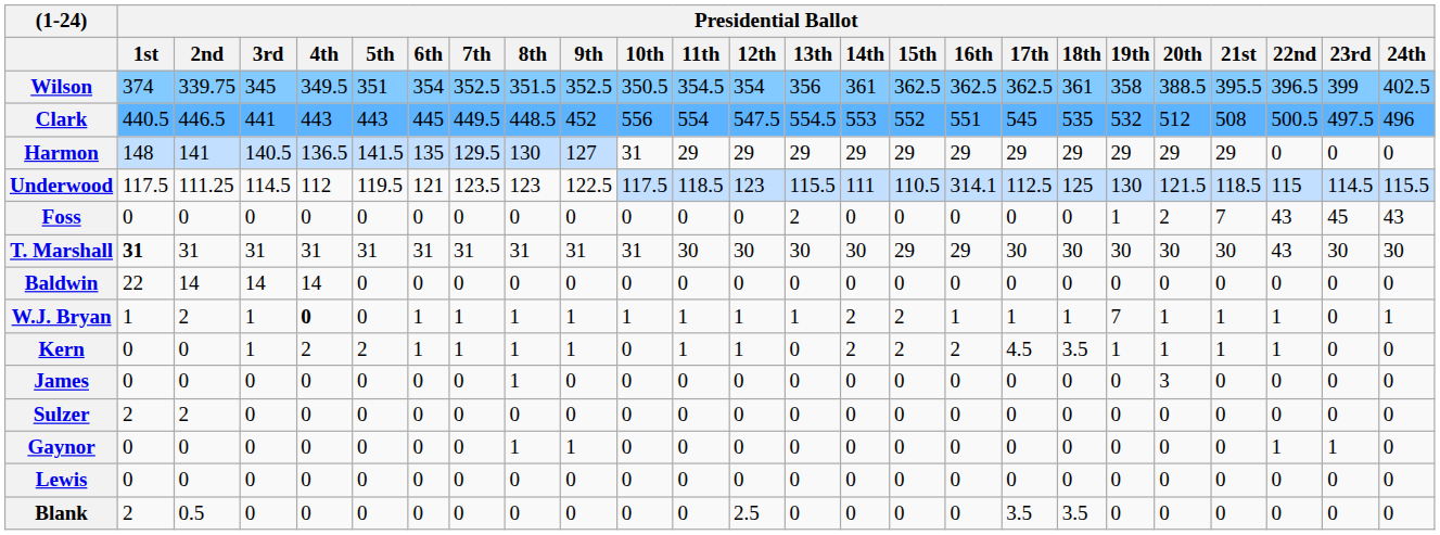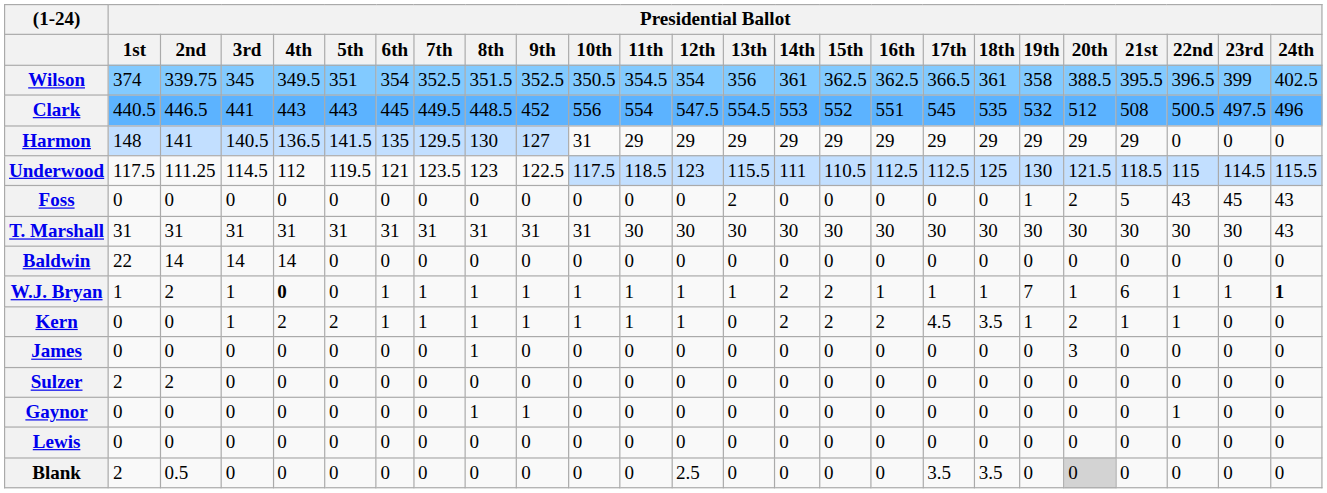Wilson | Presidential Ballot / 17th: 362.5 -> 366.5
Underwood | Presidential Ballot / 16th: 314.1 -> 112.5
Foss | Presidential Ballot / 21st: 7 -> 5
T. Marshall | Presidential Ballot / 1st: bold -> normal
T. Marshall | Presidential Ballot / 15th: 29 -> 30
T. Marshall | Presidential Ballot / 16th: 29 -> 30
T. Marshall | Presidential Ballot / 22nd: 43 -> 30
T. Marshall | Presidential Ballot / 24th: 30 -> 43
W.J. Bryan | Presidential Ballot / 21st: 1 -> 6
W.J. Bryan | Presidential Ballot / 23rd: 0 -> 1
W.J. Bryan | Presidential Ballot / 24th: normal -> bold
Kern | Presidential Ballot / 10th: 0 -> 1
Kern | Presidential Ballot / 20th: 1 -> 2
Gaynor | Presidential Ballot / 23rd: 1 -> 0
Blank | Presidential Ballot / 20th: no background -> lightgrey background
